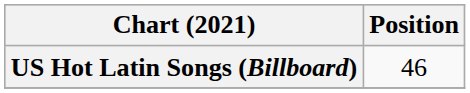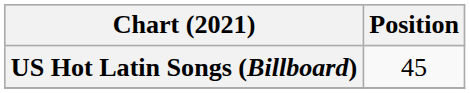US Hot Latin Songs (Billboard) | Position: 46 -> 45
